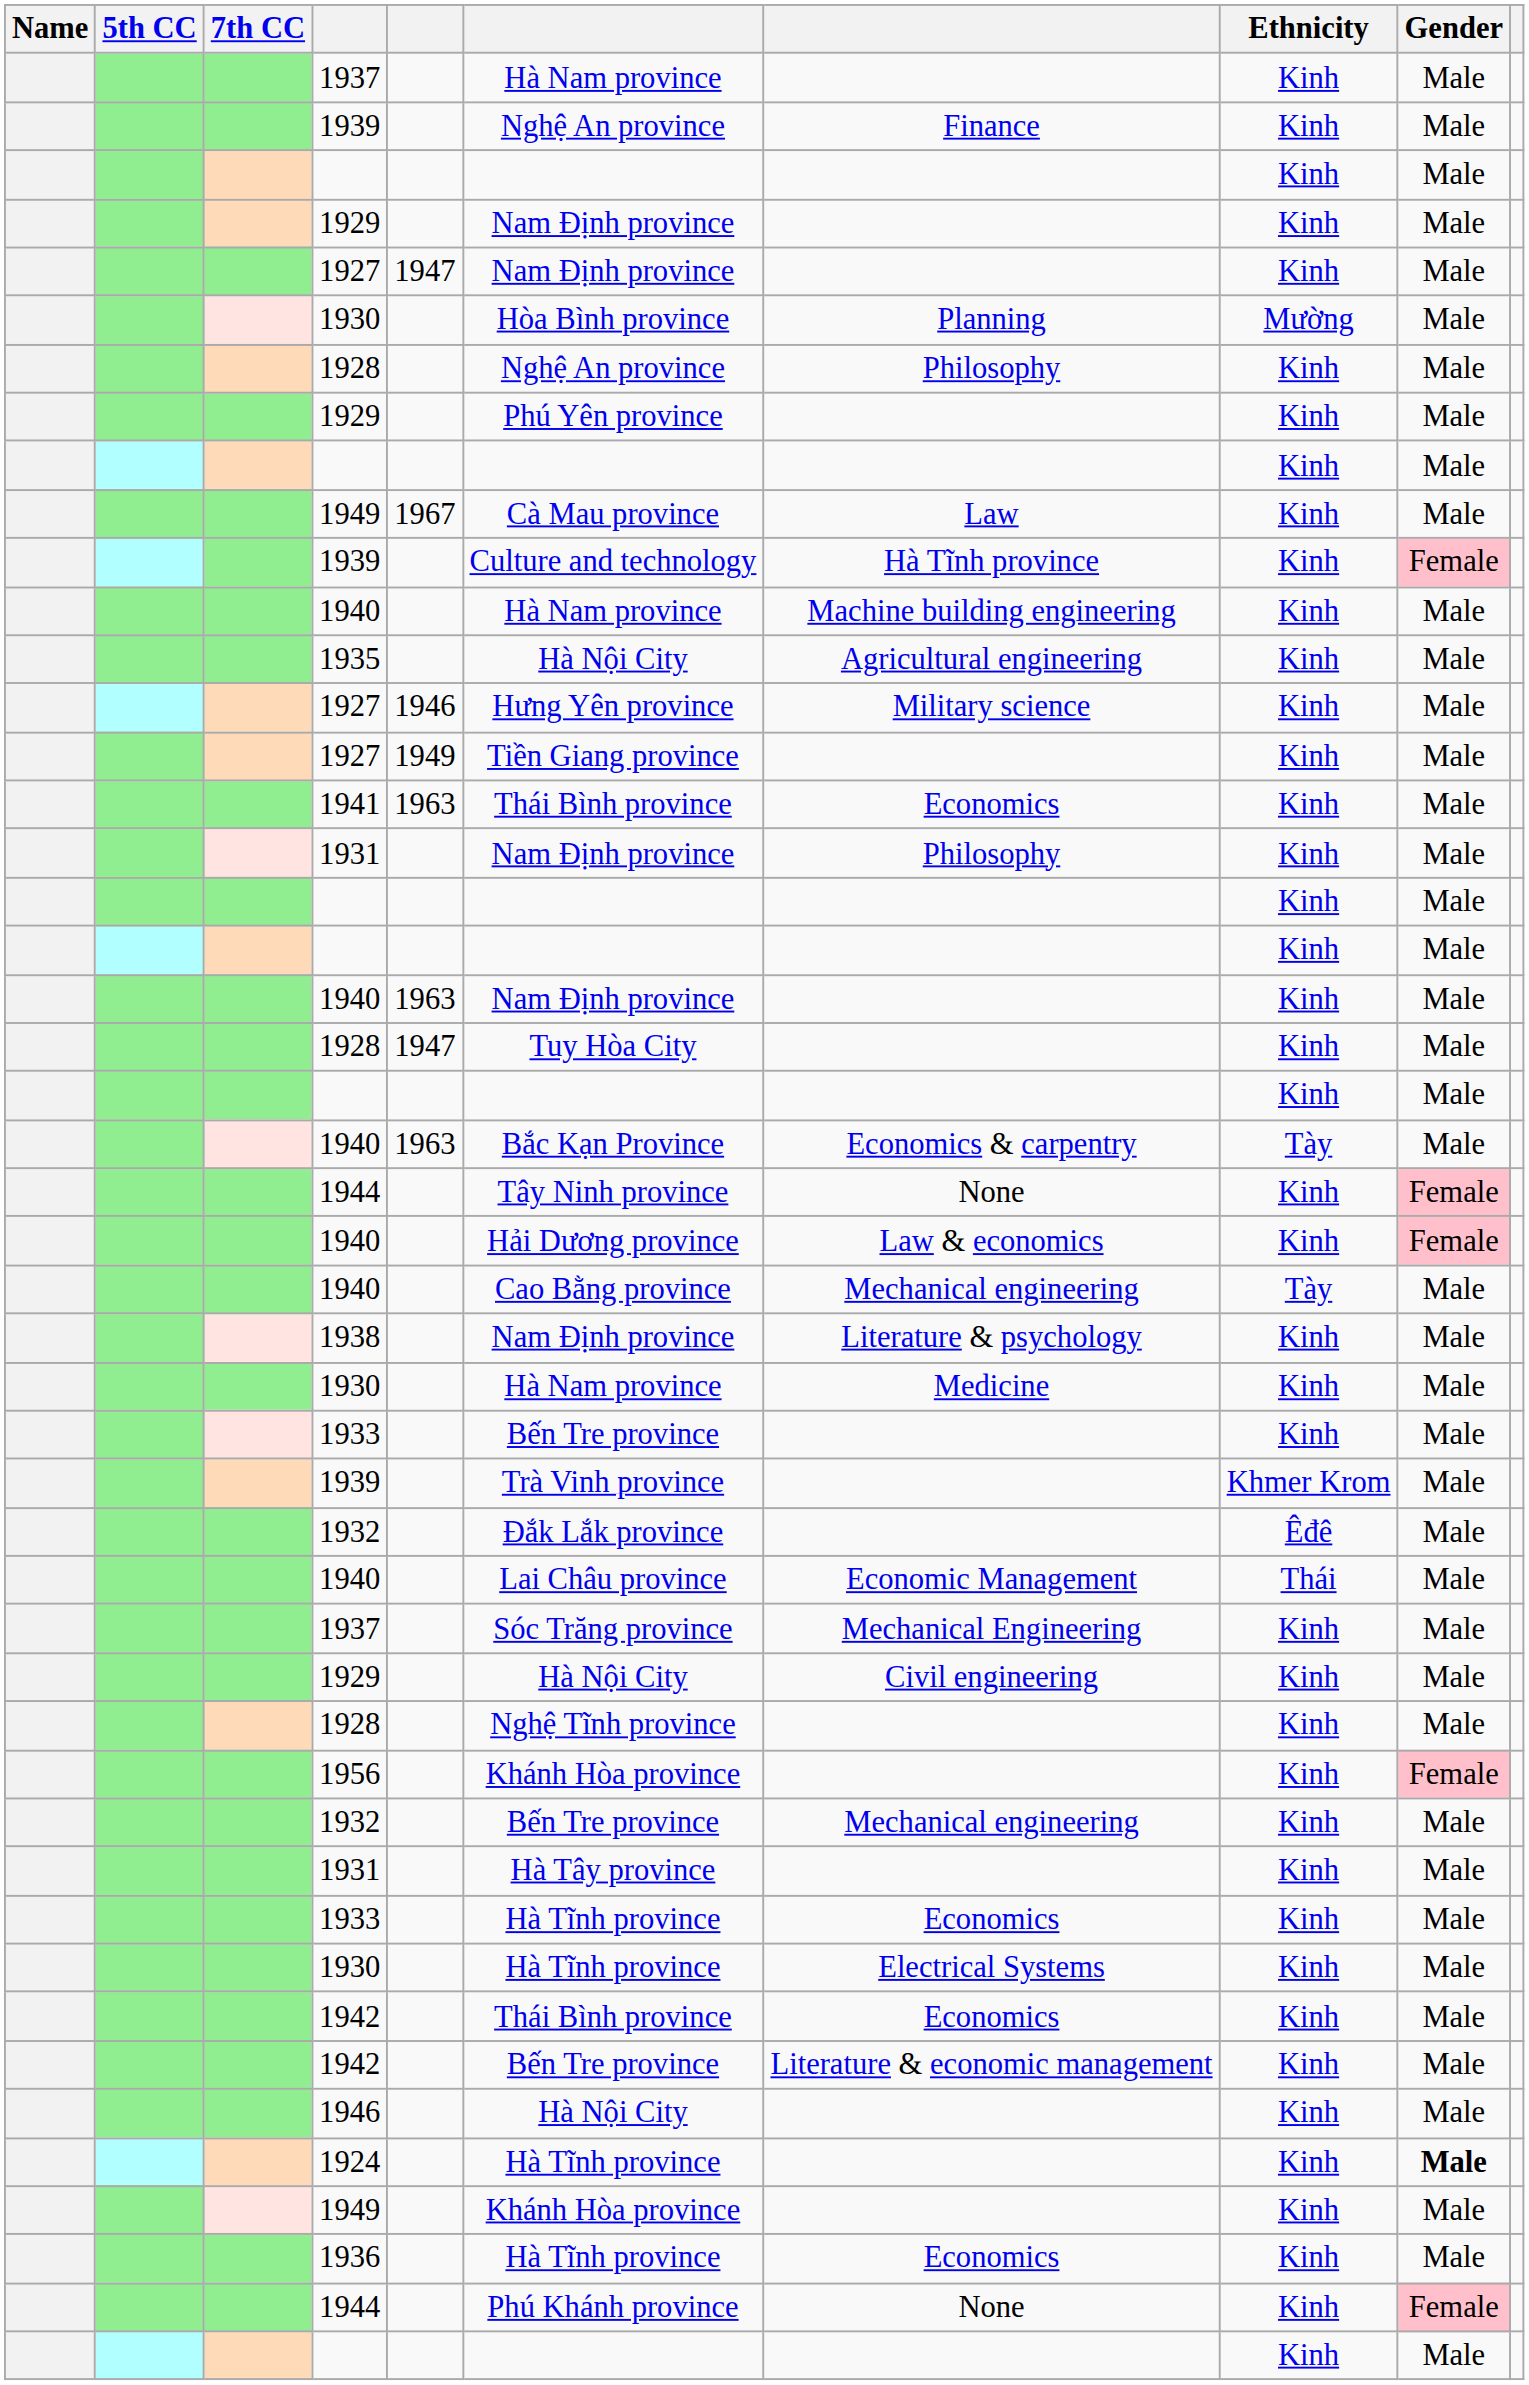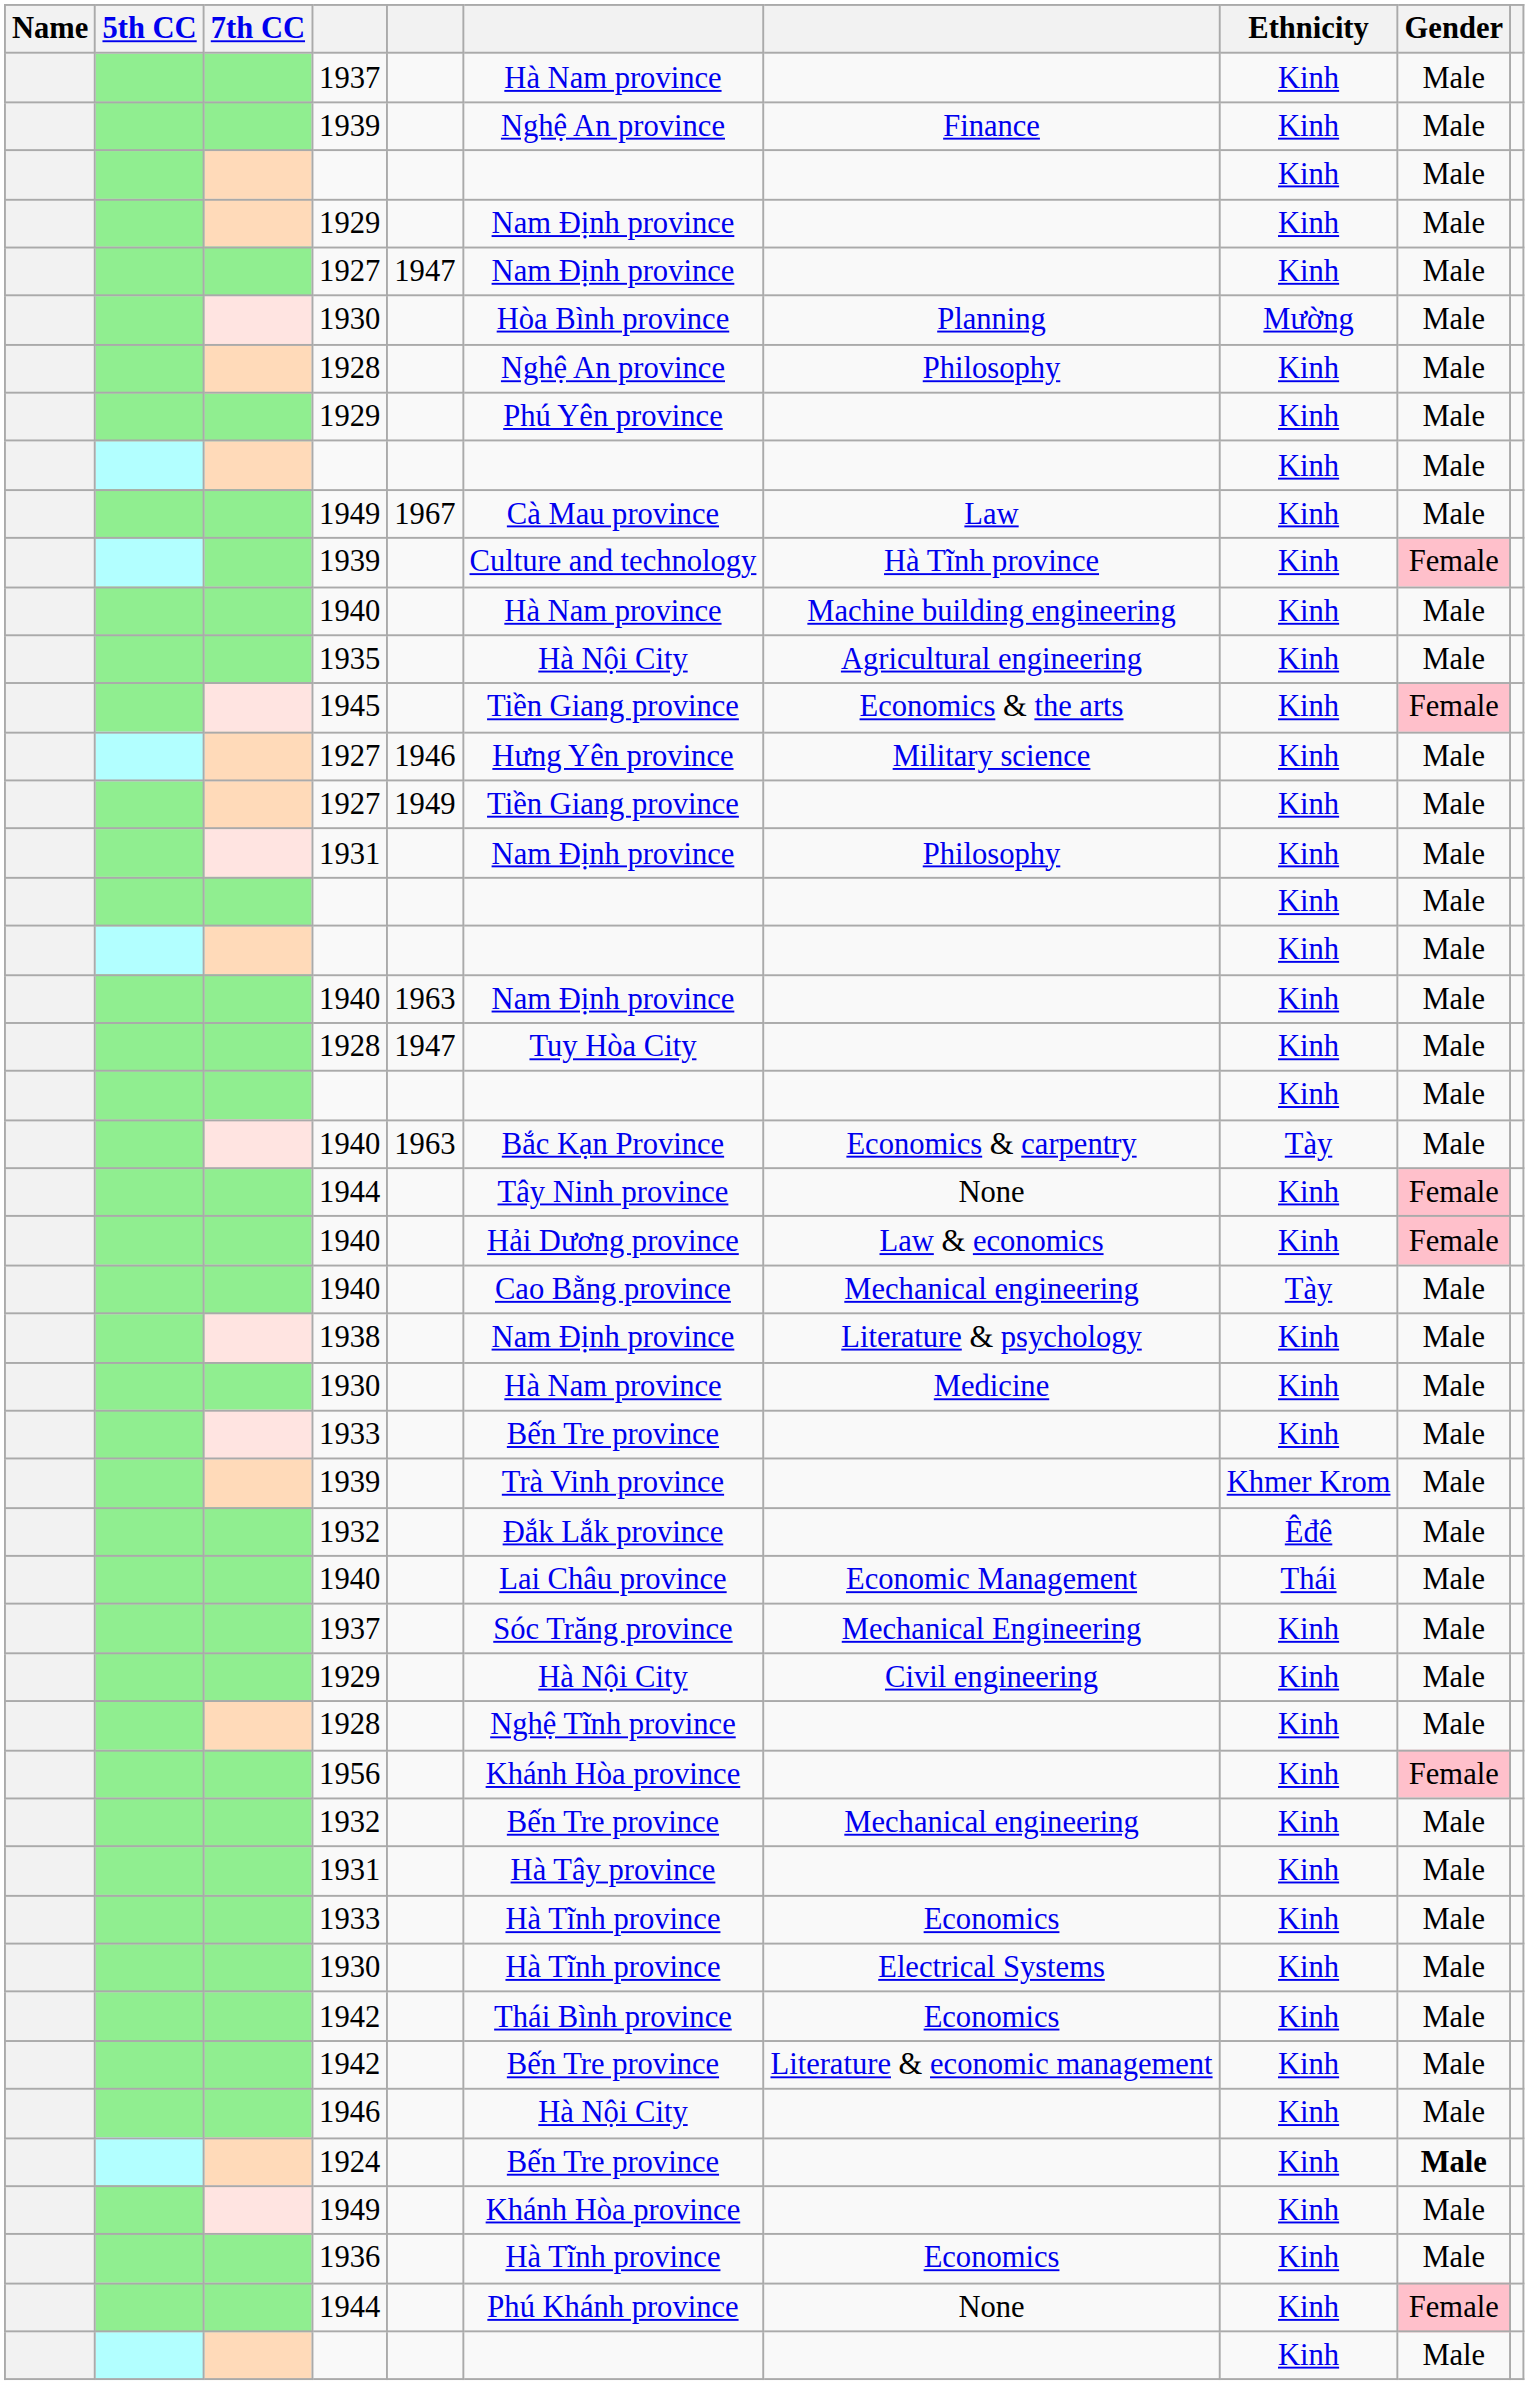+ row: 1945 | Tiền Giang province | Economics & the arts | Kinh | Female
- row: 1941 | 1963 | Thái Bình province | Economics | Kinh | Male
1924 | column 6: Hà Tĩnh province -> Bến Tre province
